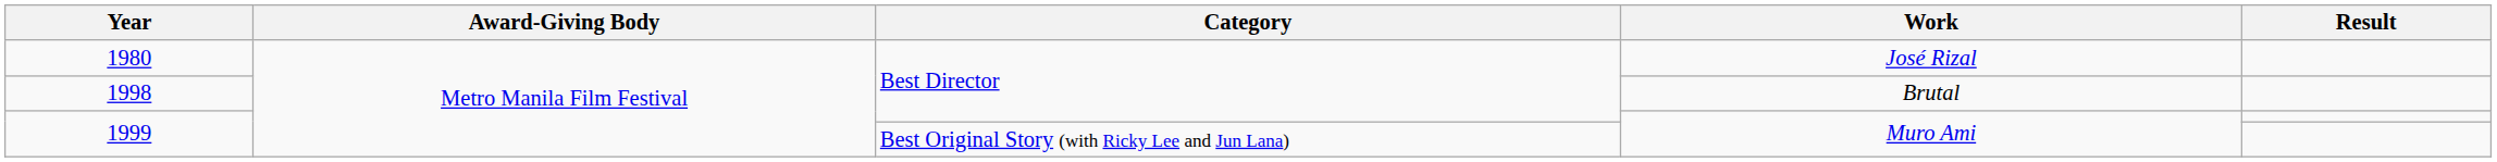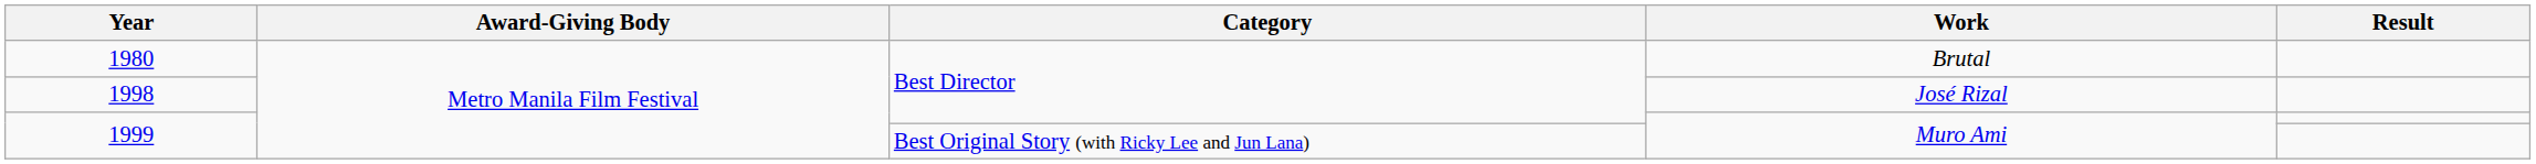1980 | Work: José Rizal -> Brutal
1998 | Work: Brutal -> José Rizal
